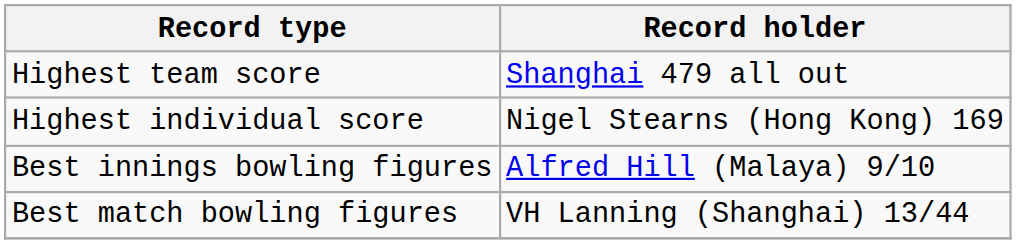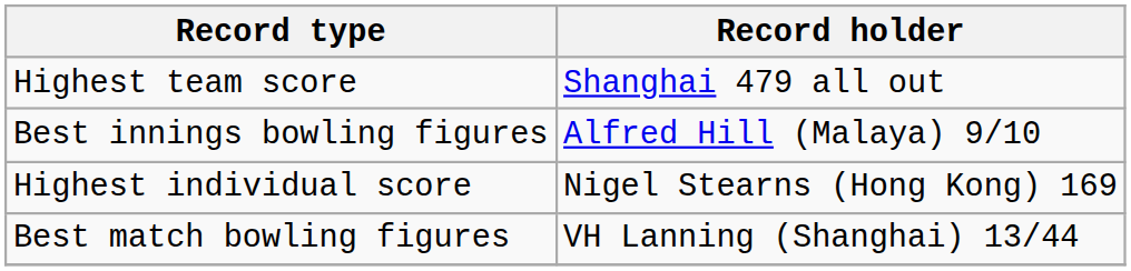rows swapped: Highest individual score <-> Best innings bowling figures
